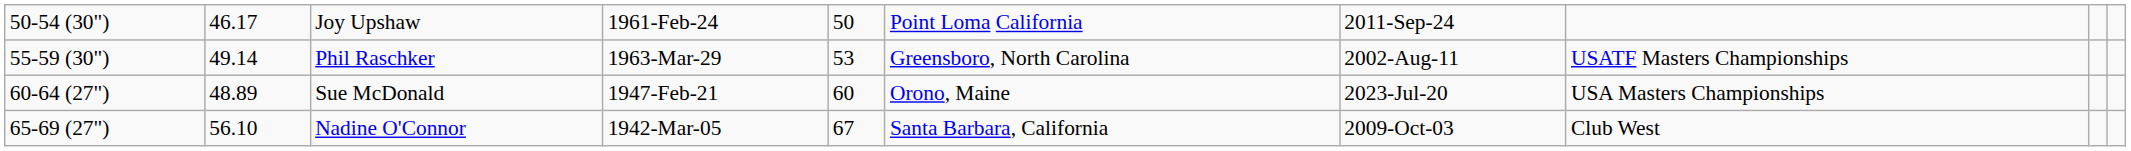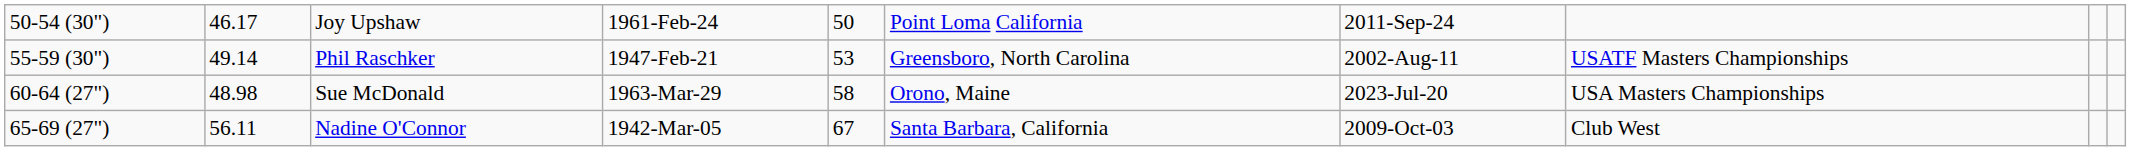Phil Raschker | column 4: 1963-Mar-29 -> 1947-Feb-21
Sue McDonald | column 2: 48.89 -> 48.98
Sue McDonald | column 4: 1947-Feb-21 -> 1963-Mar-29
Sue McDonald | column 5: 60 -> 58
Nadine O'Connor | column 2: 56.10 -> 56.11
